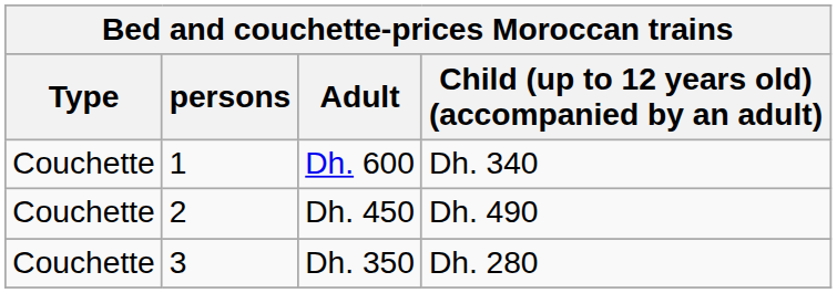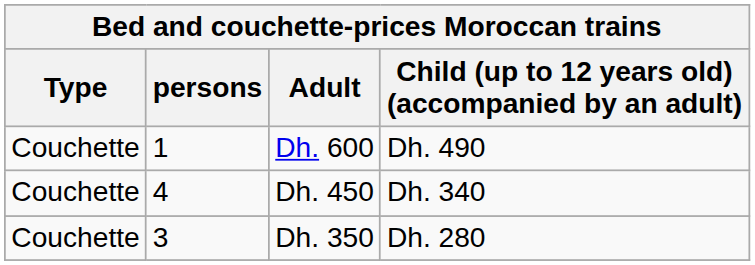Dh. 600 | Child (up to 12 years old) (accompanied by an adult): Dh. 340 -> Dh. 490
Dh. 450 | persons: 2 -> 4
Dh. 450 | Child (up to 12 years old) (accompanied by an adult): Dh. 490 -> Dh. 340
